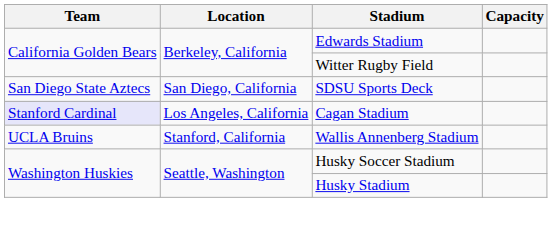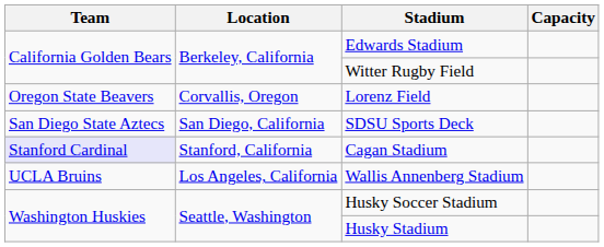+ row: Oregon State Beavers | Corvallis, Oregon | Lorenz Field
Cagan Stadium | Location: Los Angeles, California -> Stanford, California
Wallis Annenberg Stadium | Location: Stanford, California -> Los Angeles, California
